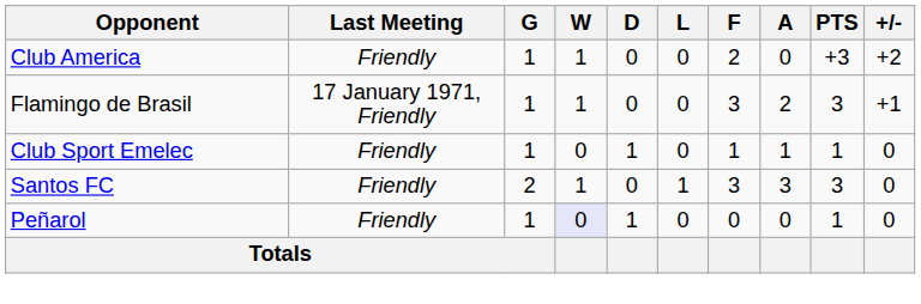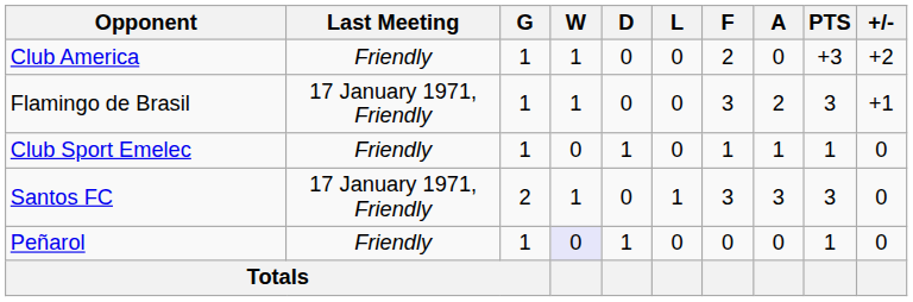Santos FC | Last Meeting: Friendly -> 17 January 1971, Friendly
